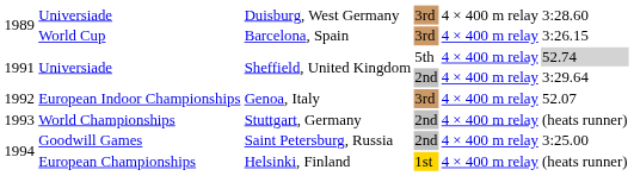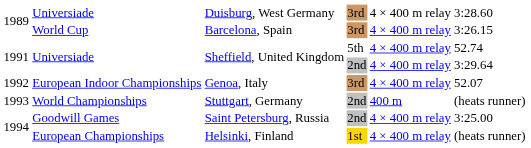Universiade / 5th | column 6: lightgrey background -> no background
World Championships | column 5: 4 × 400 m relay -> 400 m
